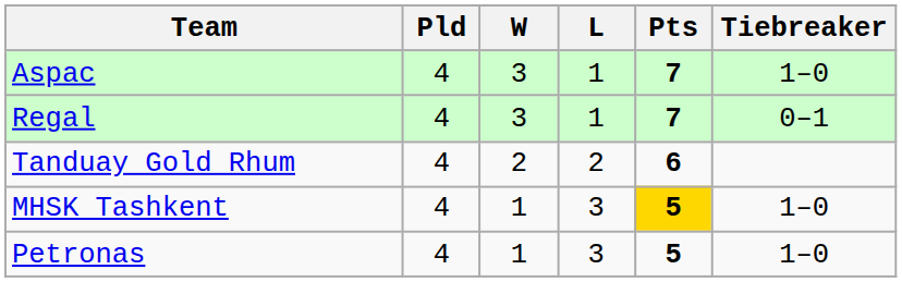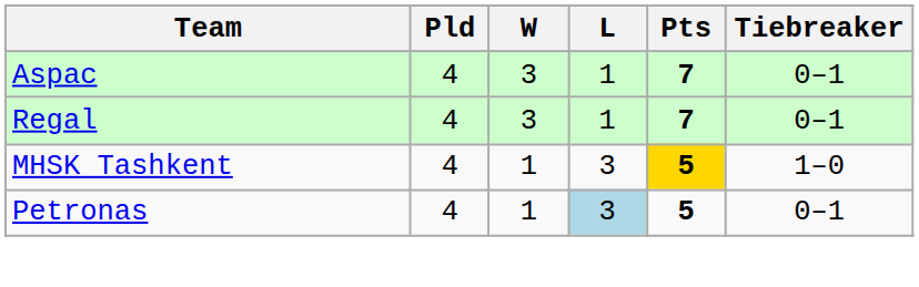Aspac | Tiebreaker: 1–0 -> 0–1
- row: Tanduay Gold Rhum | 4 | 2 | 2 | 6
Petronas | L: no background -> lightblue background
Petronas | Tiebreaker: 1–0 -> 0–1
